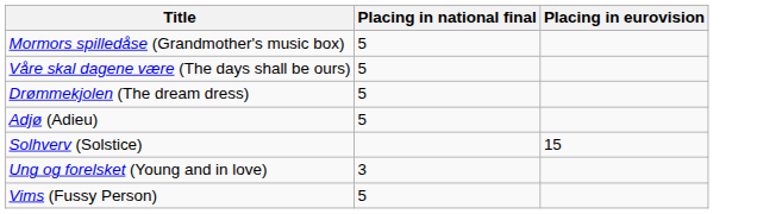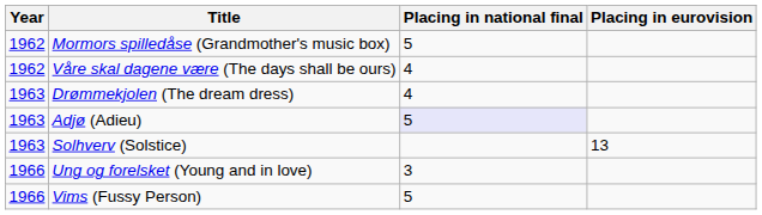+ column: Year | 1962 | 1962 | 1963 | 1963 | 1963 | 1966 | 1966
Våre skal dagene være (The days shall be ours) | Placing in national final: 5 -> 4
Drømmekjolen (The dream dress) | Placing in national final: 5 -> 4
Adjø (Adieu) | Placing in national final: no background -> lavender background
Solhverv (Solstice) | Placing in eurovision: 15 -> 13
